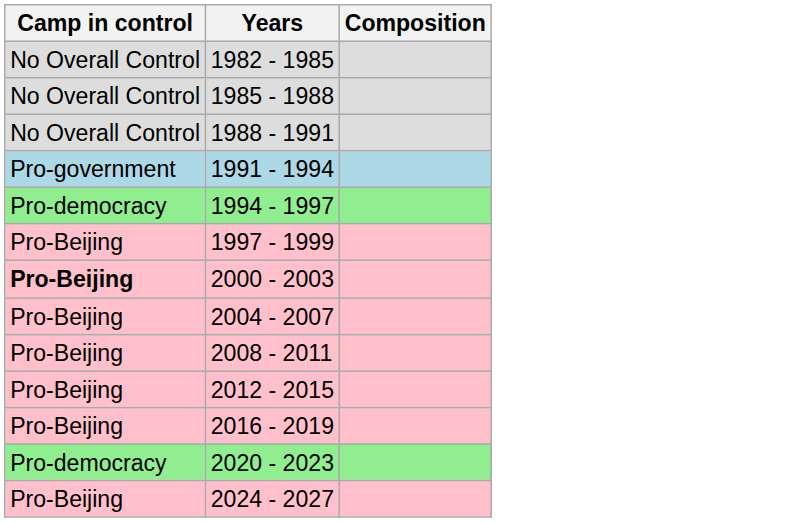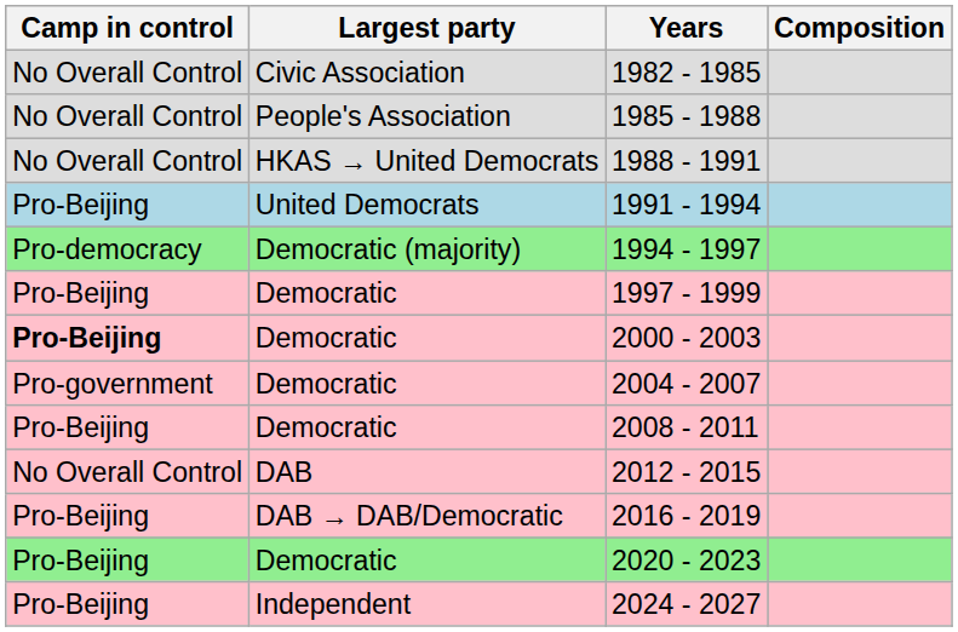+ column: Largest party | Civic Association | People's Association | HKAS → United Democrats | United Democrats | Democratic (majority) | Democratic | Democratic | Democratic | Democratic | DAB | DAB → DAB/Democratic | Democratic | Independent
1991 - 1994 | Camp in control: Pro-government -> Pro-Beijing
2004 - 2007 | Camp in control: Pro-Beijing -> Pro-government
2012 - 2015 | Camp in control: Pro-Beijing -> No Overall Control
2020 - 2023 | Camp in control: Pro-democracy -> Pro-Beijing
